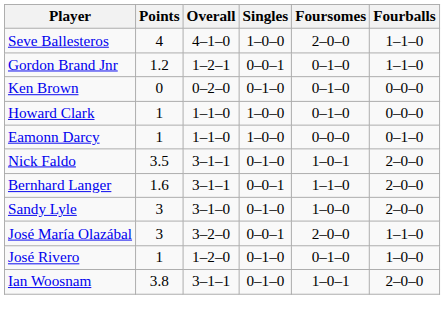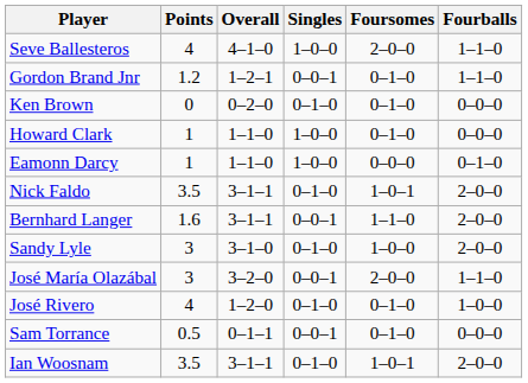José Rivero | Points: 1 -> 4
+ row: Sam Torrance | 0.5 | 0–1–1 | 0–0–1 | 0–1–0 | 0–0–0
Ian Woosnam | Points: 3.8 -> 3.5
